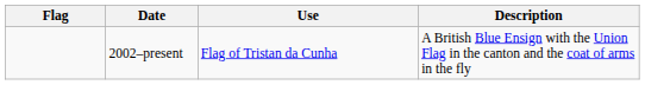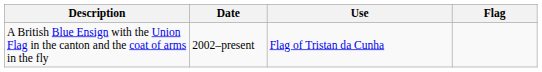columns swapped: Flag <-> Description
